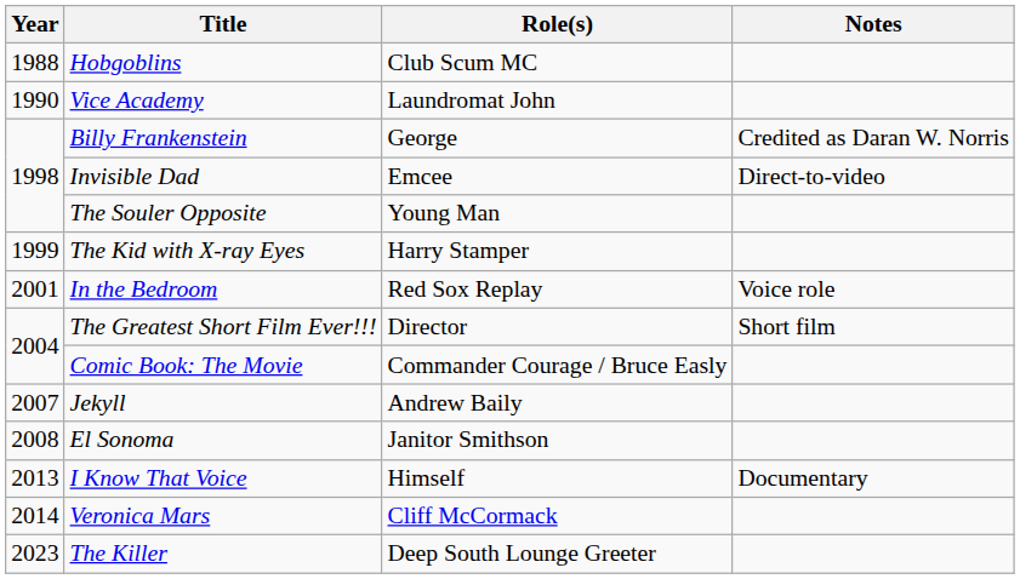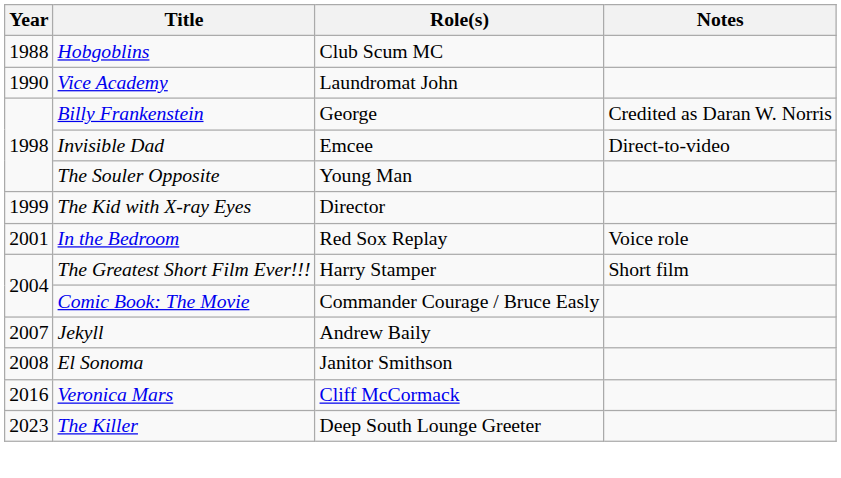The Kid with X-ray Eyes | Role(s): Harry Stamper -> Director
The Greatest Short Film Ever!!! | Role(s): Director -> Harry Stamper
- row: 2013 | I Know That Voice | Himself | Documentary
Veronica Mars | Year: 2014 -> 2016
